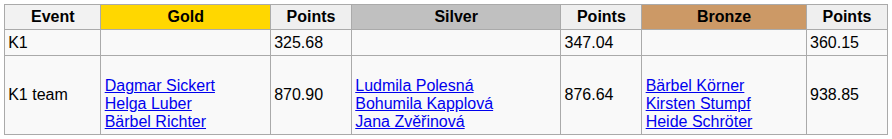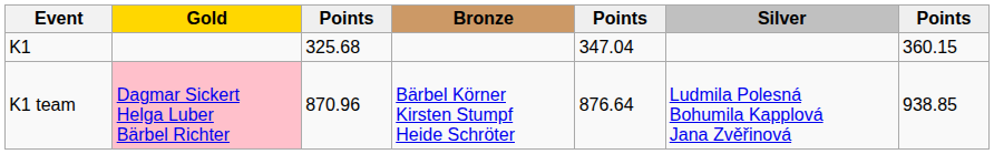columns swapped: Silver <-> Bronze
K1 team | Gold: no background -> pink background
K1 team | column 3: 870.90 -> 870.96
